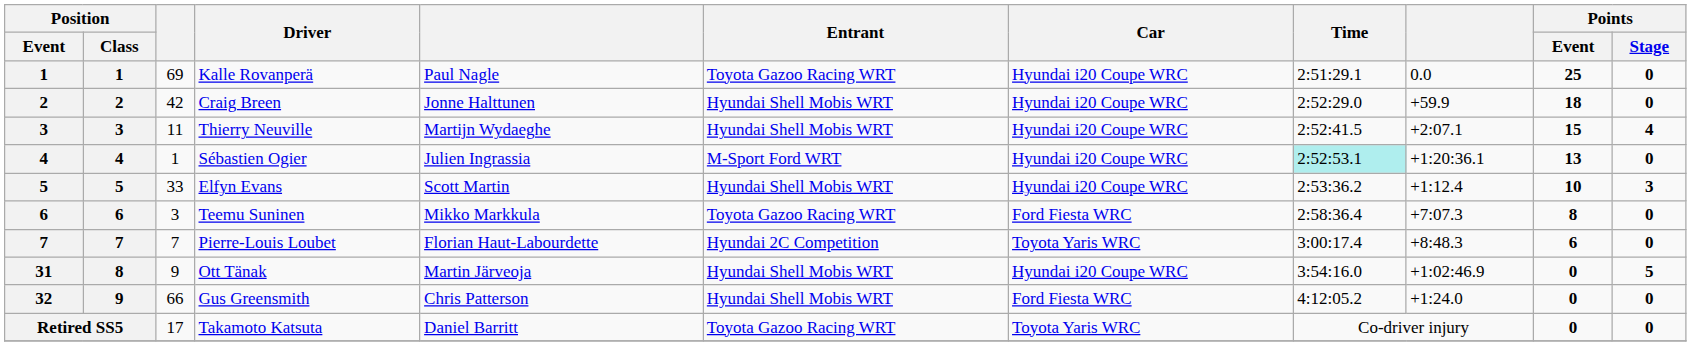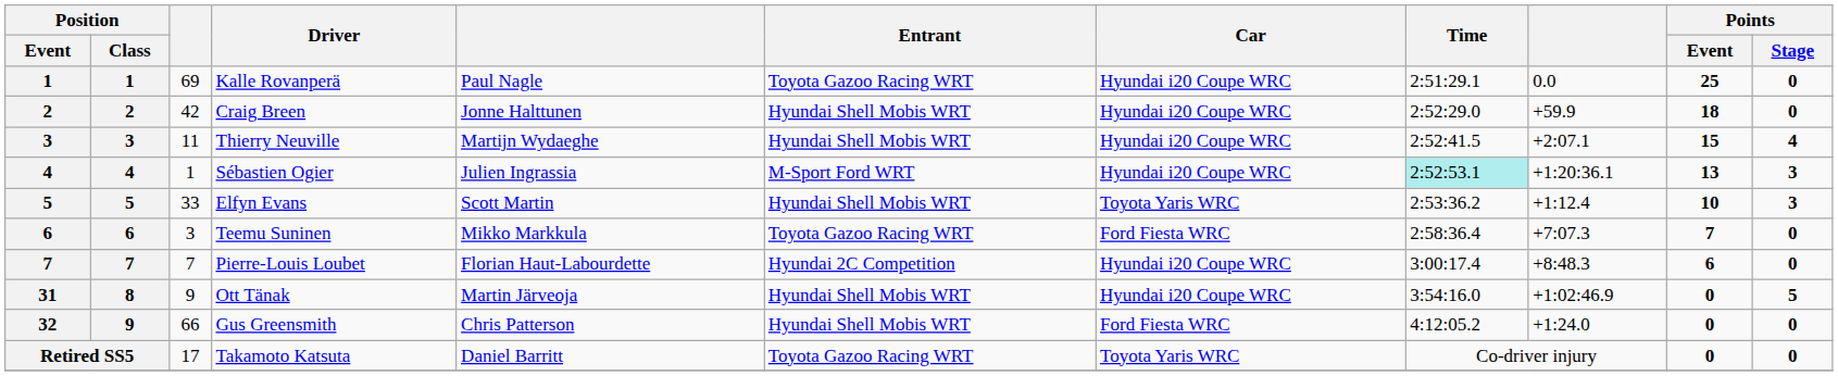Sébastien Ogier | Points / Stage: 0 -> 3
Elfyn Evans | Car: Hyundai i20 Coupe WRC -> Toyota Yaris WRC
Teemu Suninen | Points / Event: 8 -> 7
Pierre-Louis Loubet | Car: Toyota Yaris WRC -> Hyundai i20 Coupe WRC
